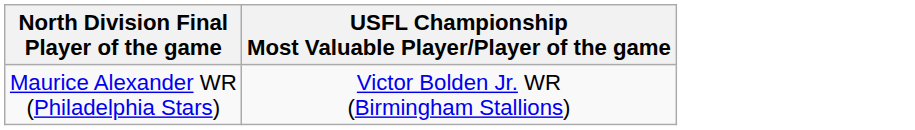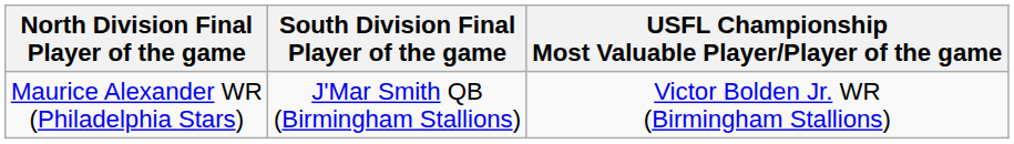+ column: South Division Final Player of the game | J'Mar Smith QB (Birmingham Stallions)
